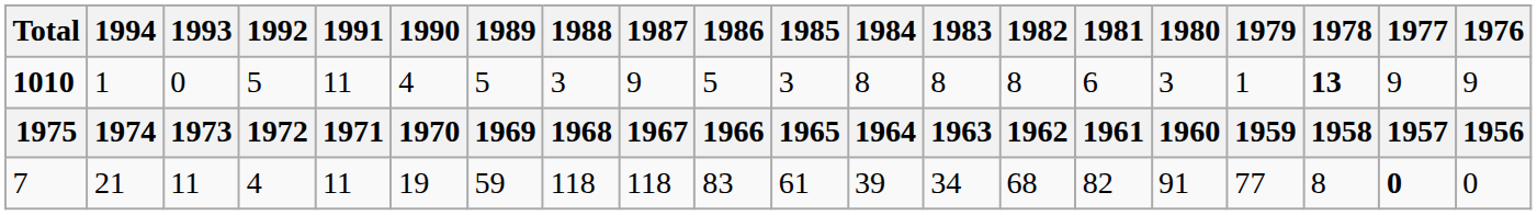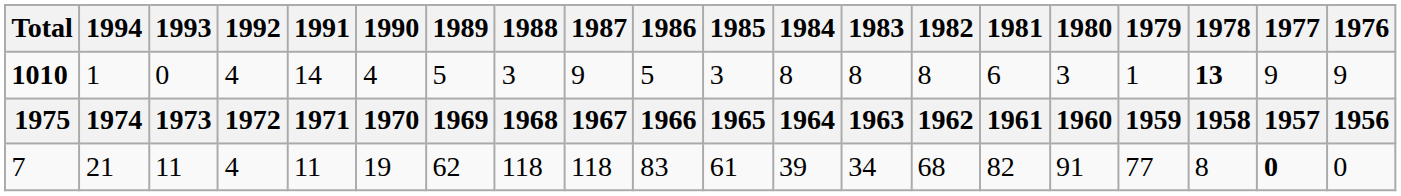1010 | 1992: 5 -> 4
1010 | 1991: 11 -> 14
7 | 1989: 59 -> 62
